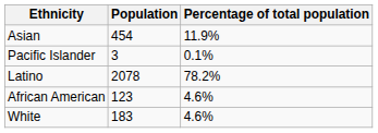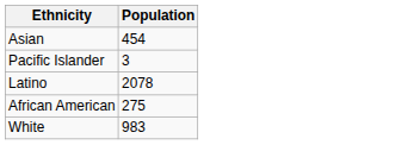- column: Percentage of total population | 11.9% | 0.1% | 78.2% | 4.6% | 4.6%
African American | Population: 123 -> 275
White | Population: 183 -> 983
